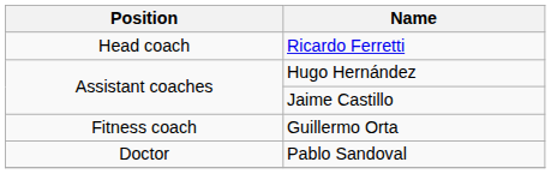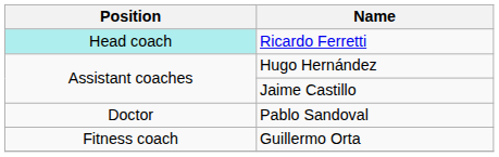Ricardo Ferretti | Position: no background -> paleturquoise background
rows swapped: Guillermo Orta <-> Pablo Sandoval
